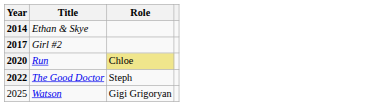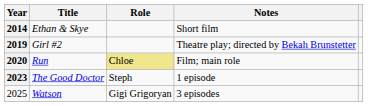+ column: Notes | Short film | Theatre play; directed by Bekah Brunstetter | Film; main role | 1 episode | 3 episodes
Girl #2 | Year: 2017 -> 2019
The Good Doctor | Year: 2022 -> 2023
